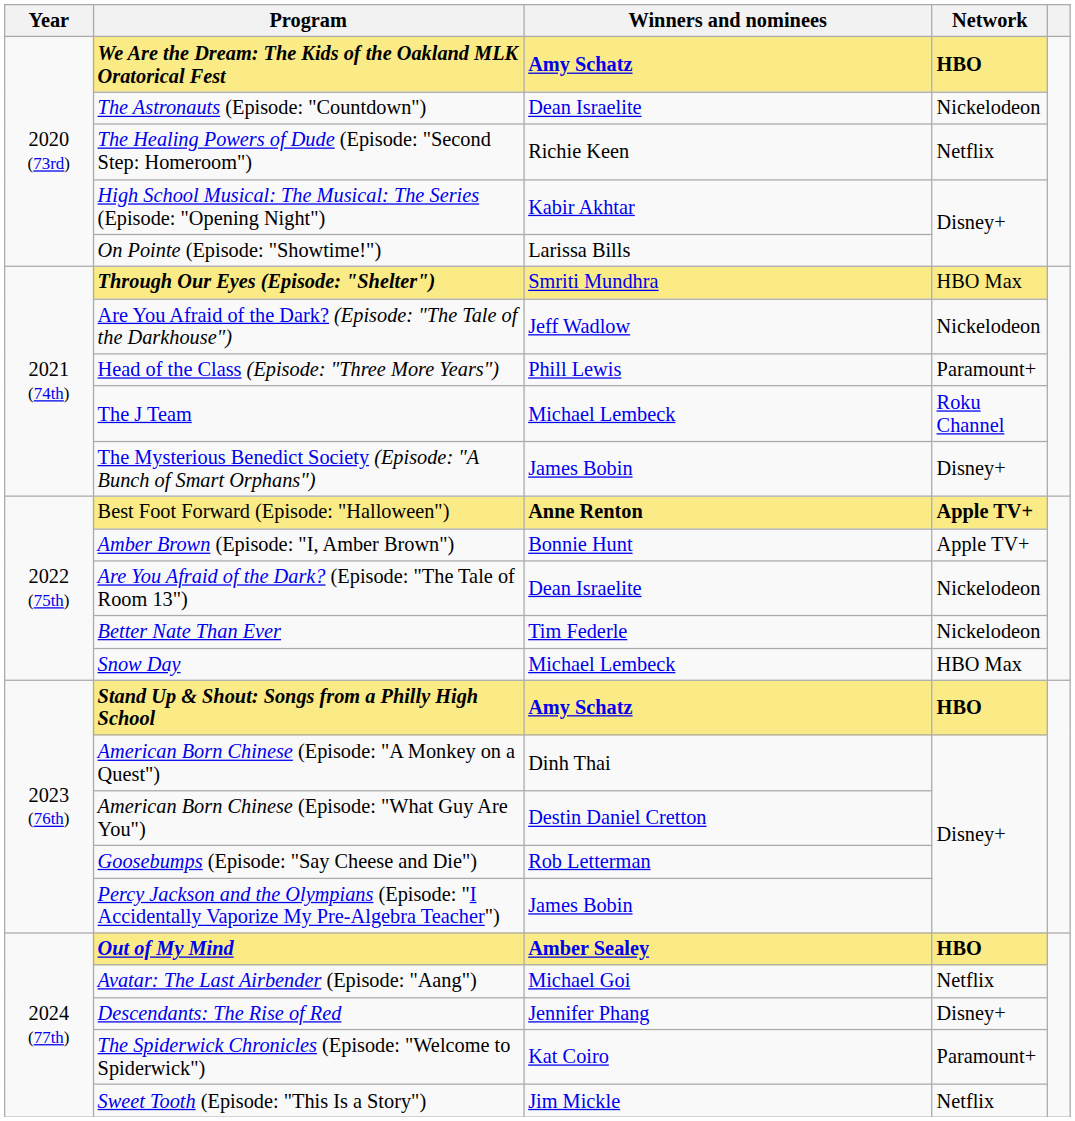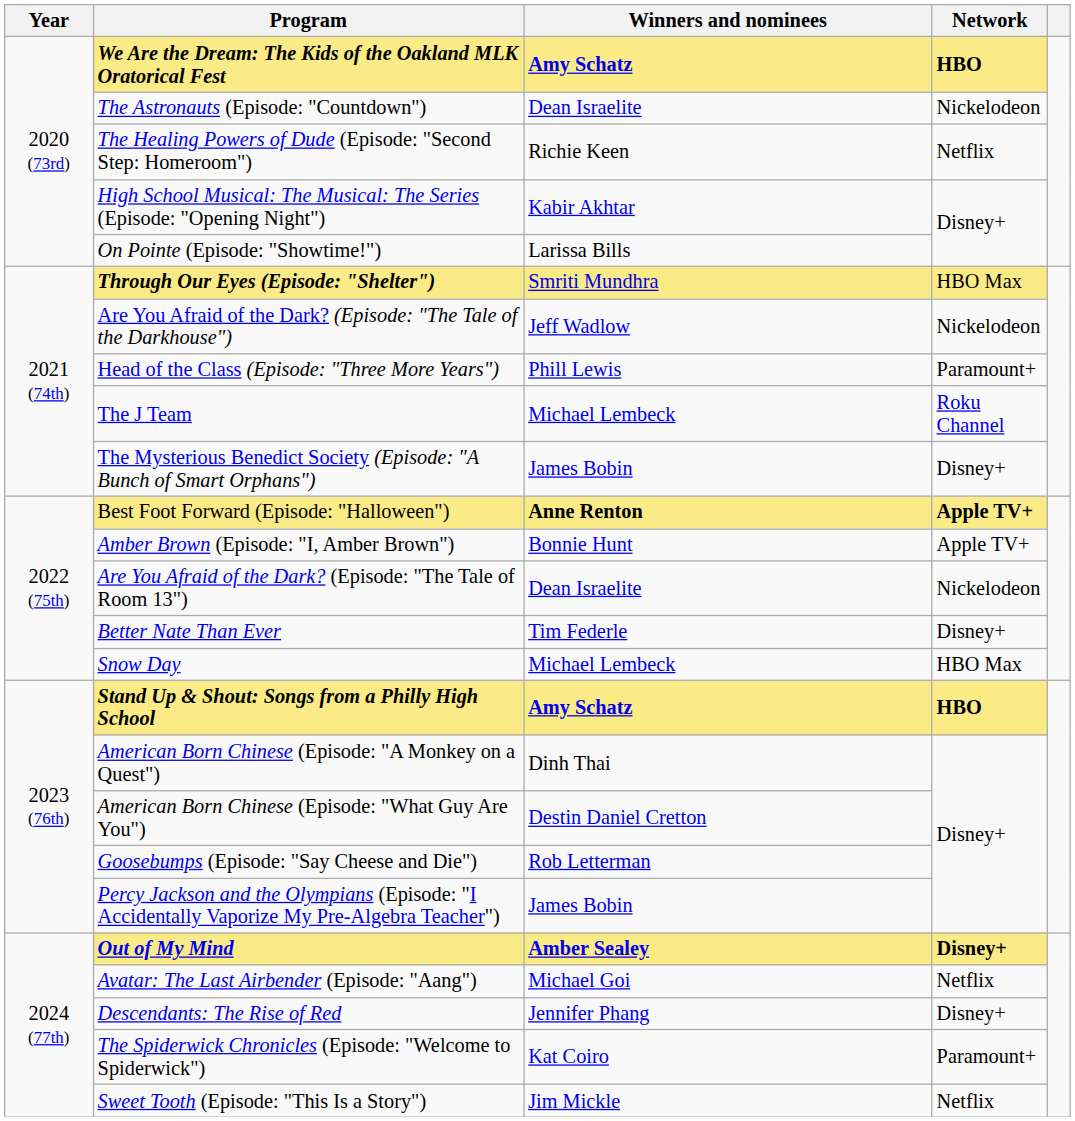Better Nate Than Ever | Network: Nickelodeon -> Disney+
Out of My Mind | Network: HBO -> Disney+
